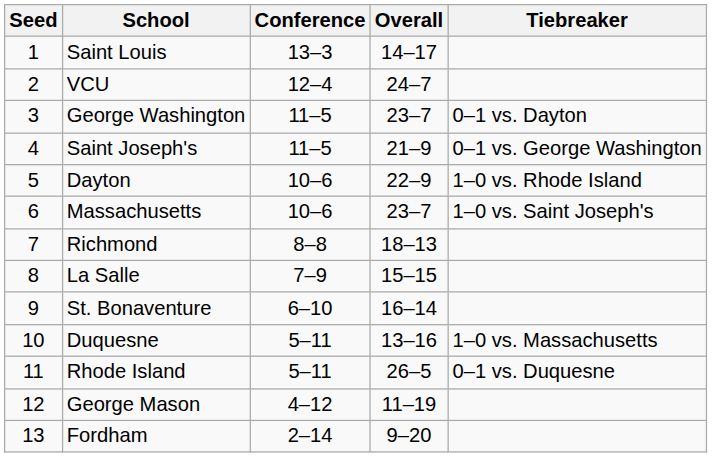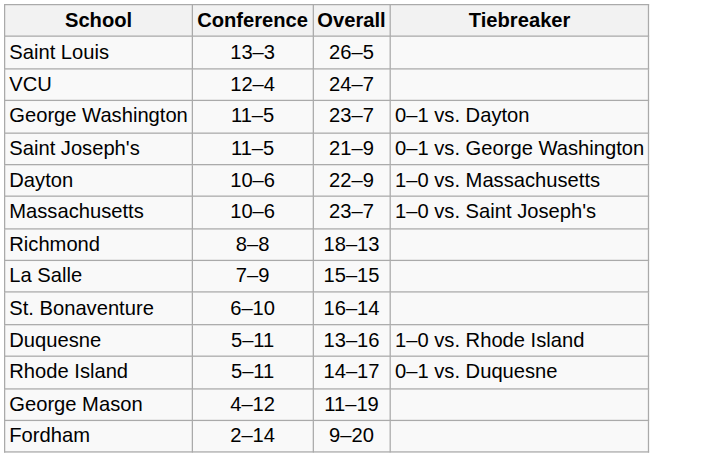- column: Seed | 1 | 2 | 3 | 4 | 5 | 6 | 7 | 8 | 9 | 10 | 11 | 12 | 13
Saint Louis | Overall: 14–17 -> 26–5
Dayton | Tiebreaker: 1–0 vs. Rhode Island -> 1–0 vs. Massachusetts
Duquesne | Tiebreaker: 1–0 vs. Massachusetts -> 1–0 vs. Rhode Island
Rhode Island | Overall: 26–5 -> 14–17
